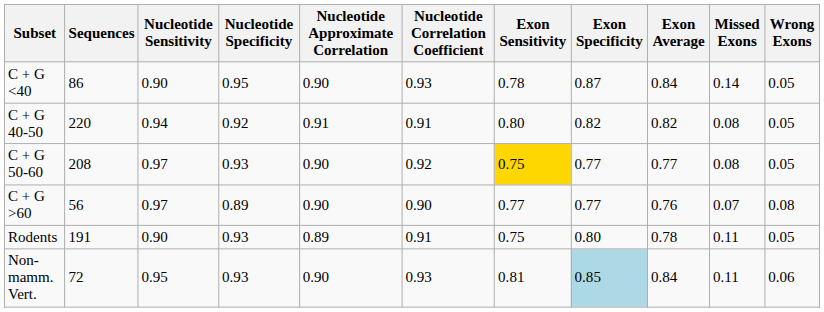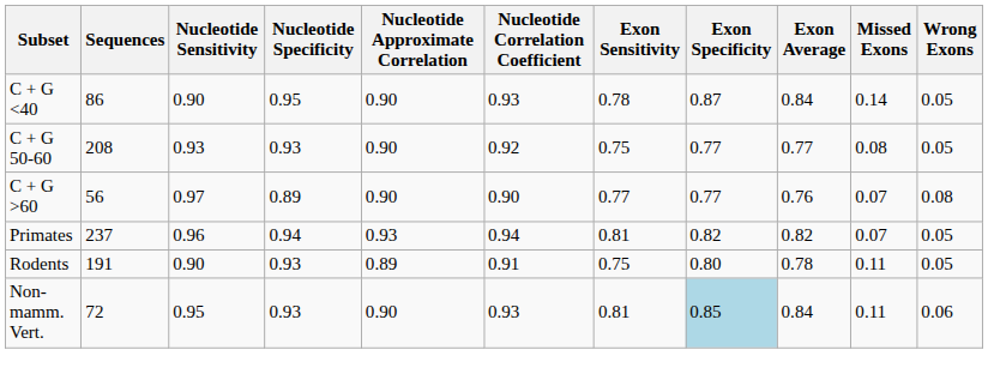- row: C + G 40-50 | 220 | 0.94 | 0.92 | 0.91 | 0.91 | 0.80 | 0.82 | 0.82 | 0.08 | 0.05
C + G 50-60 | Nucleotide Sensitivity: 0.97 -> 0.93
C + G 50-60 | Exon Sensitivity: gold background -> no background
+ row: Primates | 237 | 0.96 | 0.94 | 0.93 | 0.94 | 0.81 | 0.82 | 0.82 | 0.07 | 0.05
